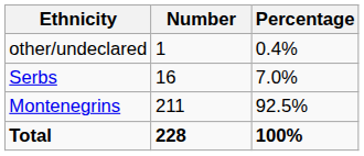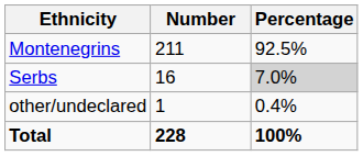rows swapped: Montenegrins <-> other/undeclared
Serbs | Percentage: no background -> lightgrey background
